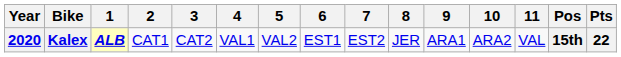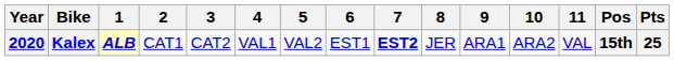Kalex | 7: normal -> bold
Kalex | Pts: 22 -> 25
